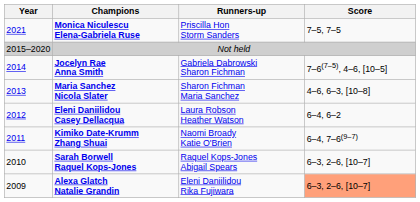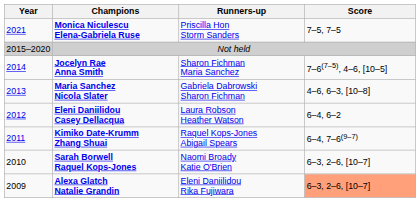Jocelyn Rae Anna Smith | Runners-up: Gabriela Dabrowski Sharon Fichman -> Sharon Fichman Maria Sanchez
Maria Sanchez Nicola Slater | Runners-up: Sharon Fichman Maria Sanchez -> Gabriela Dabrowski Sharon Fichman
Kimiko Date-Krumm Zhang Shuai | Runners-up: Naomi Broady Katie O'Brien -> Raquel Kops-Jones Abigail Spears
Sarah Borwell Raquel Kops-Jones | Runners-up: Raquel Kops-Jones Abigail Spears -> Naomi Broady Katie O'Brien
